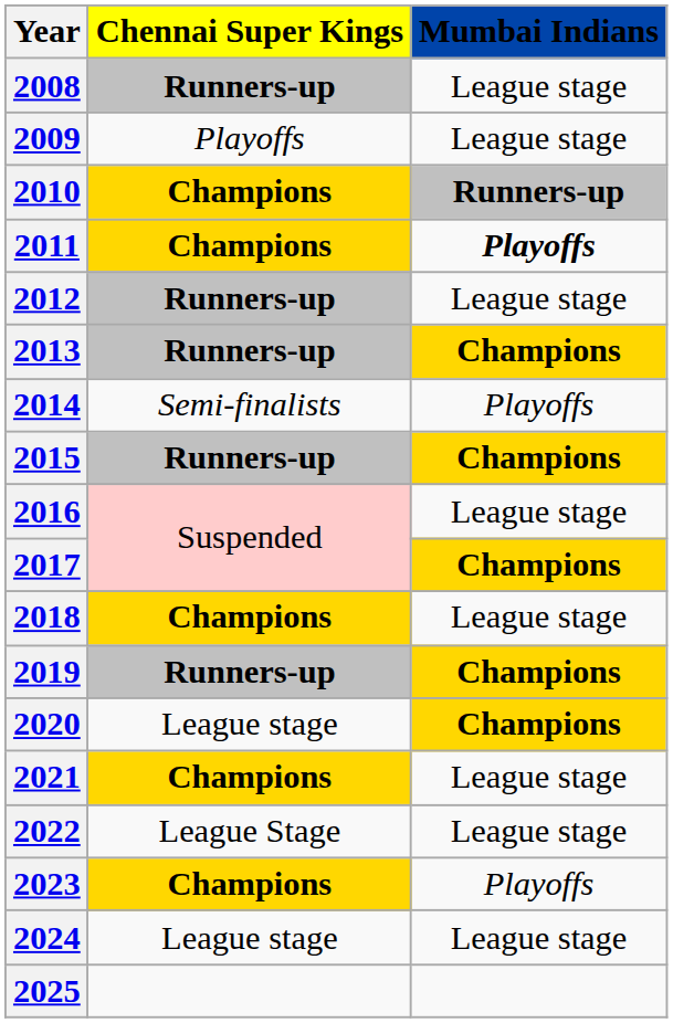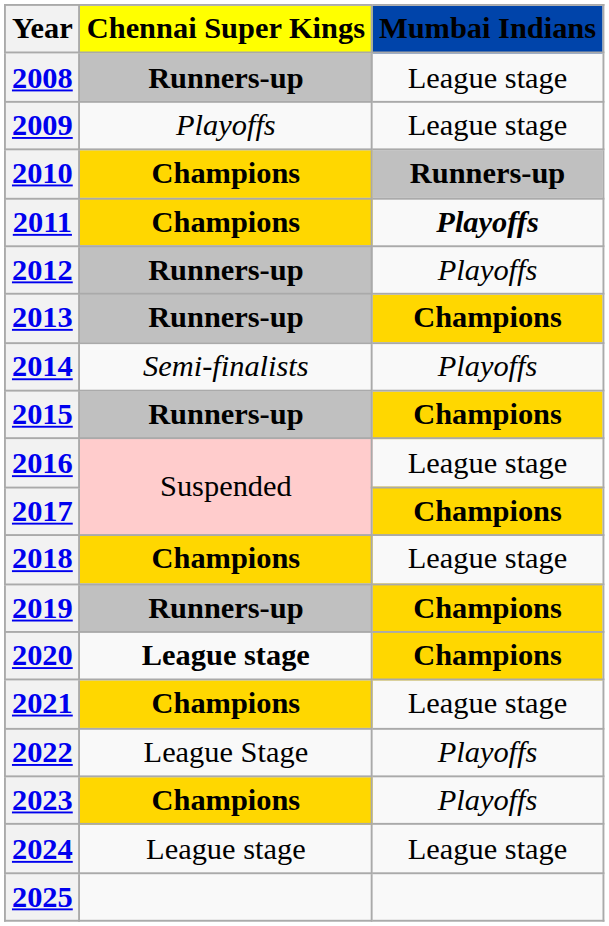2012 | Mumbai Indians: League stage -> Playoffs
2020 | Chennai Super Kings: normal -> bold
2022 | Mumbai Indians: League stage -> Playoffs
